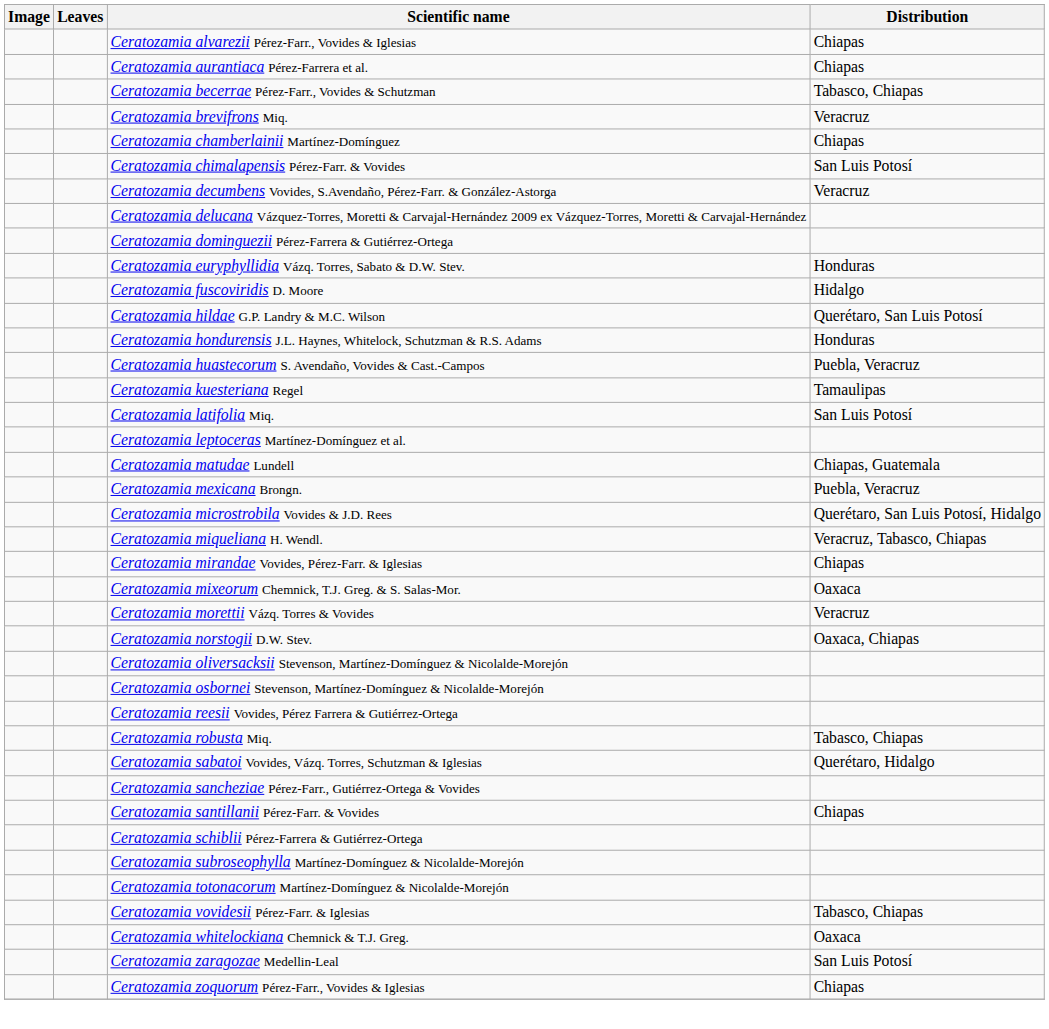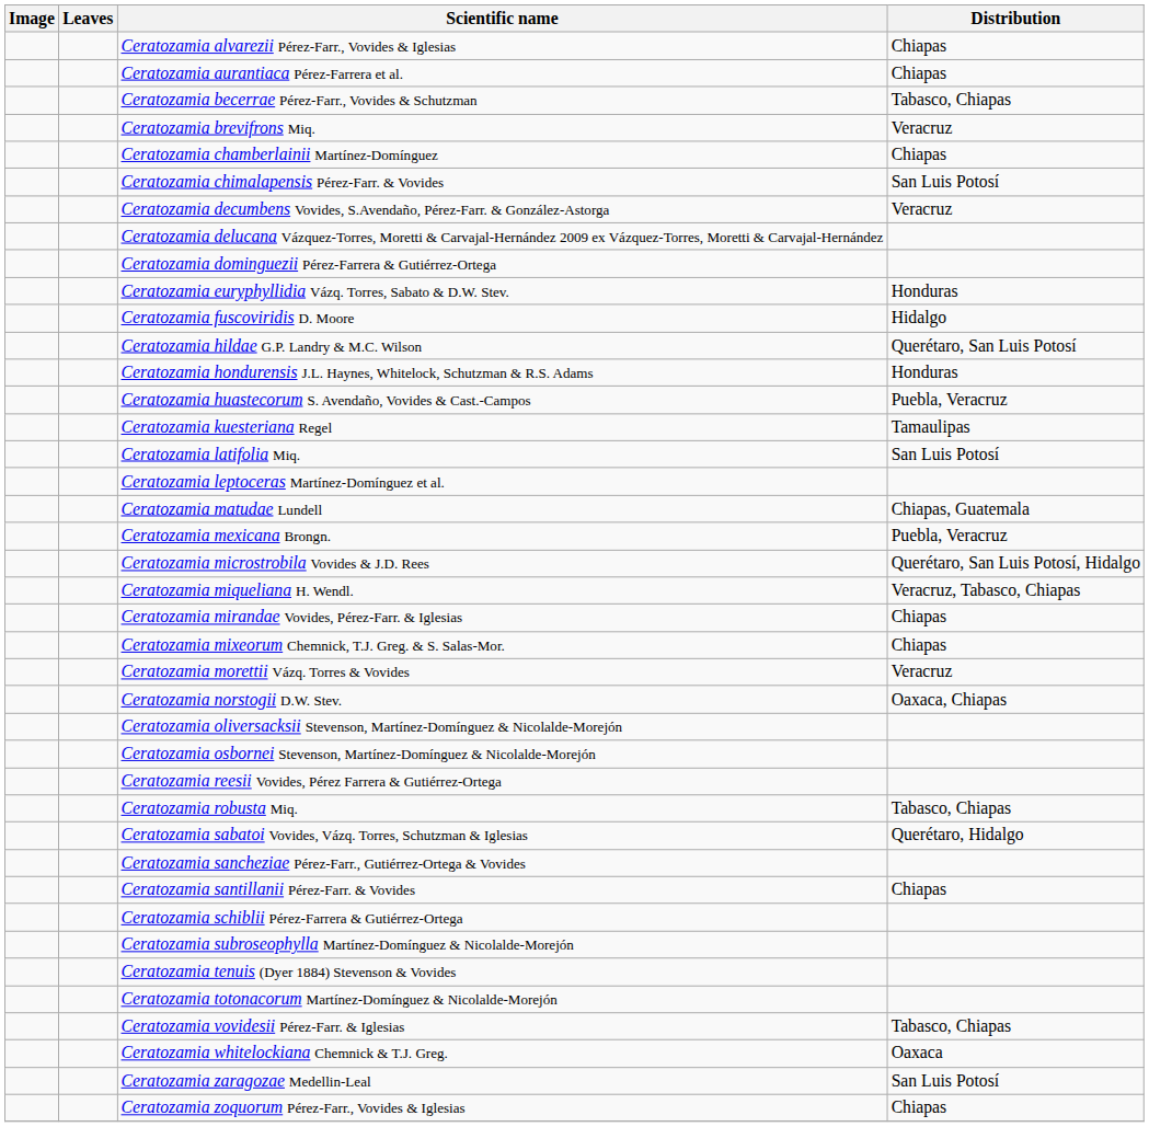Ceratozamia mixeorum Chemnick, T.J. Greg. & S. Salas-Mor. | Distribution: Oaxaca -> Chiapas
+ row: Ceratozamia tenuis (Dyer 1884) Stevenson & Vovides
